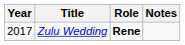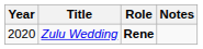Zulu Wedding | Year: 2017 -> 2020
